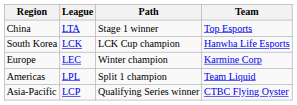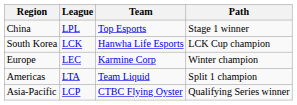columns swapped: Path <-> Team
China | League: LTA -> LPL
Americas | League: LPL -> LTA
